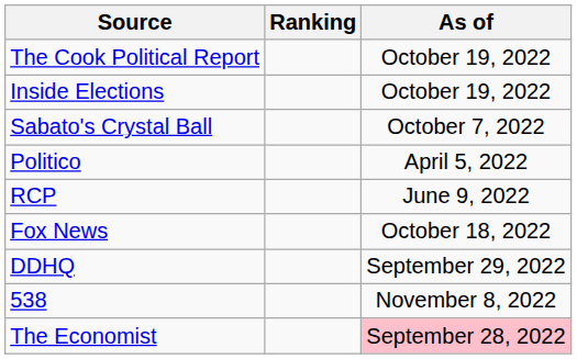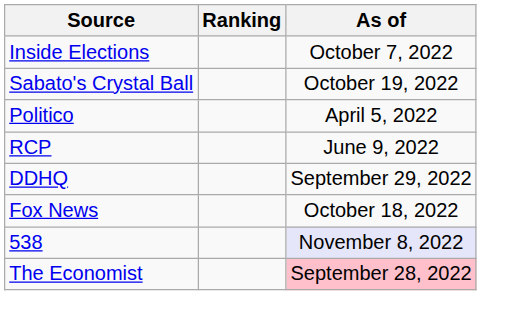- row: The Cook Political Report | October 19, 2022
Inside Elections | As of: October 19, 2022 -> October 7, 2022
Sabato's Crystal Ball | As of: October 7, 2022 -> October 19, 2022
rows swapped: Fox News <-> DDHQ
538 | As of: no background -> lavender background
